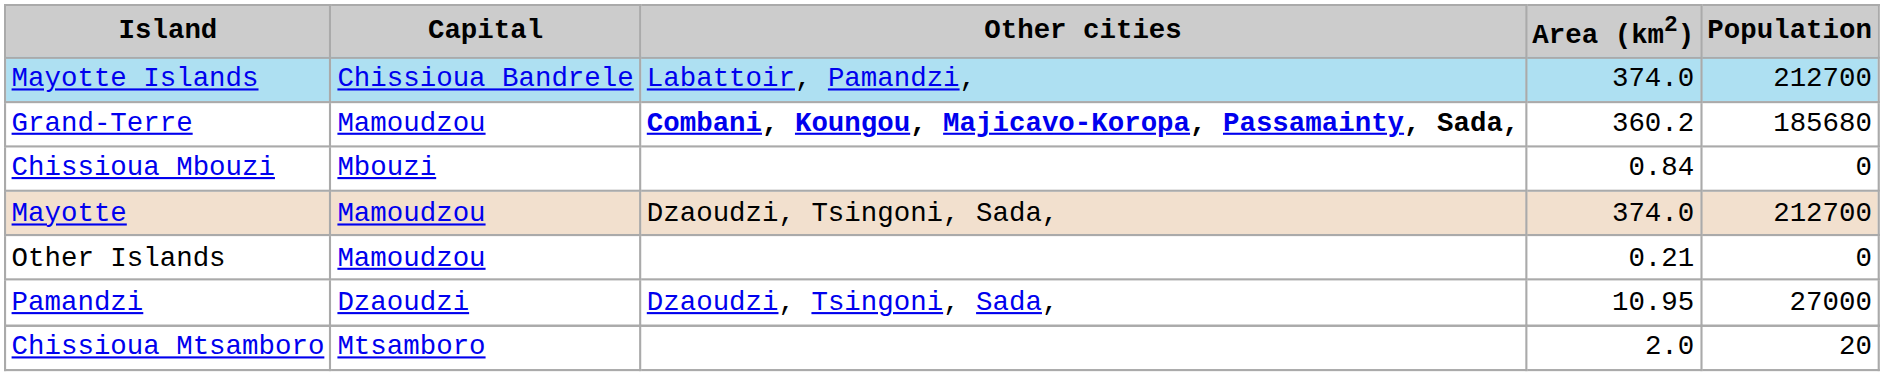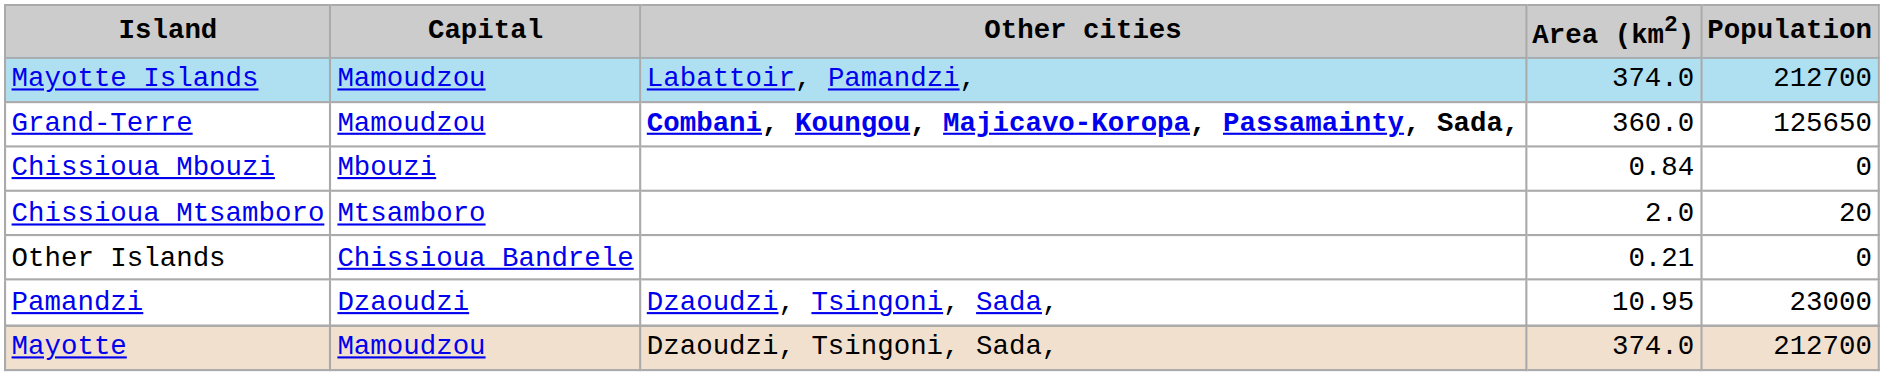Mayotte Islands | Capital: Chissioua Bandrele -> Mamoudzou
Grand-Terre | Area (km2): 360.2 -> 360.0
Grand-Terre | Population: 185680 -> 125650
rows swapped: Chissioua Mtsamboro <-> Mayotte
Other Islands | Capital: Mamoudzou -> Chissioua Bandrele
Pamandzi | Population: 27000 -> 23000
